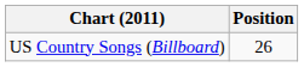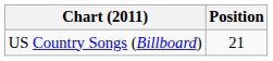US Country Songs (Billboard) | Position: 26 -> 21
